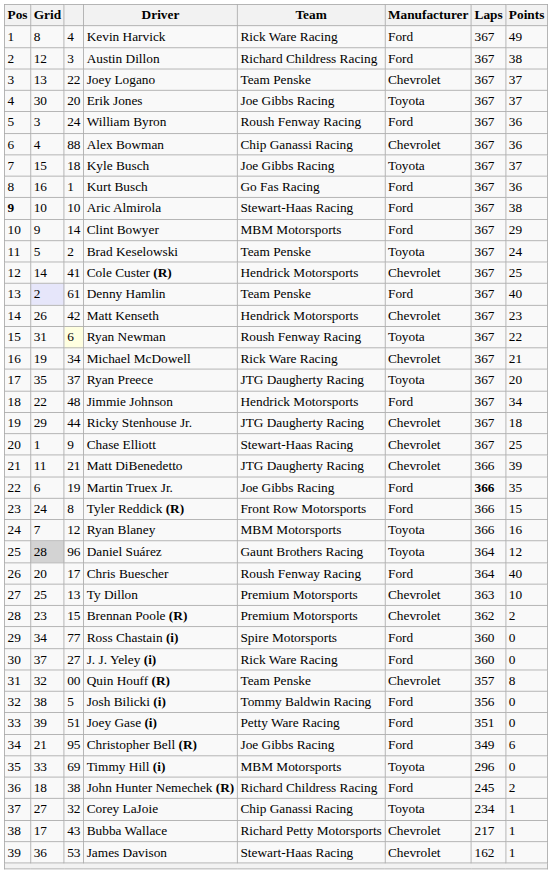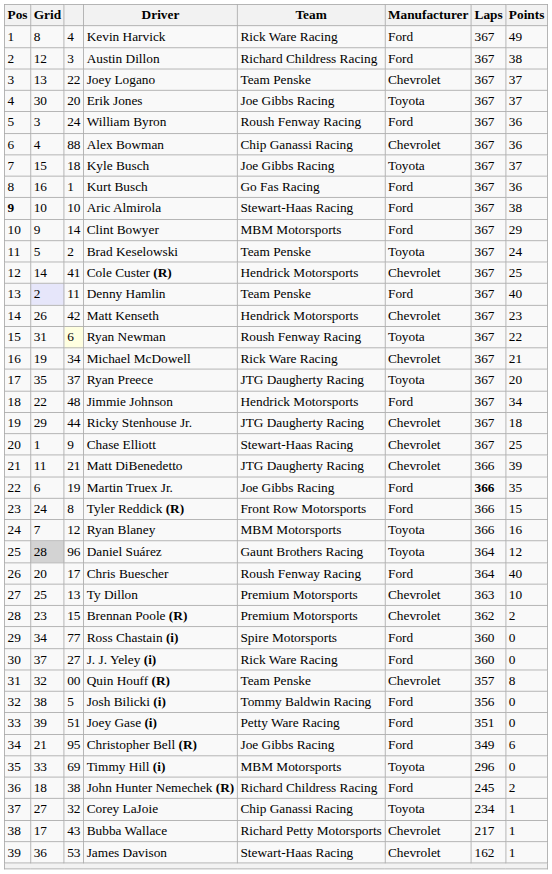Denny Hamlin | column 3: 61 -> 11
